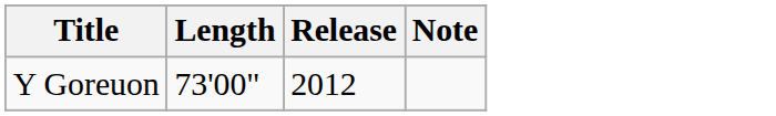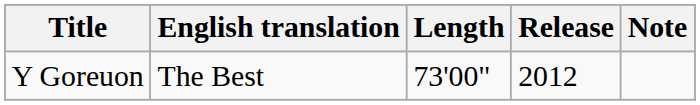+ column: English translation | The Best
